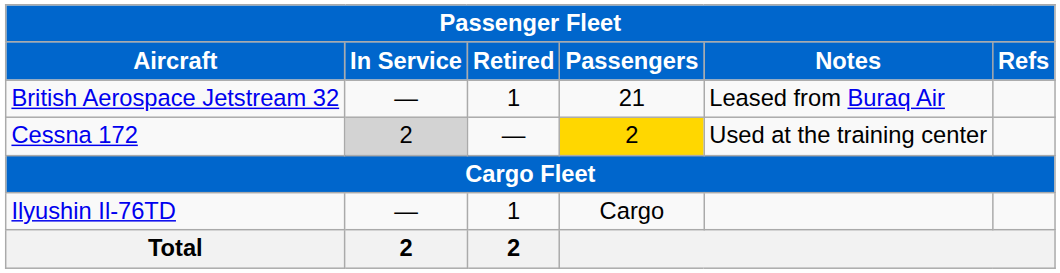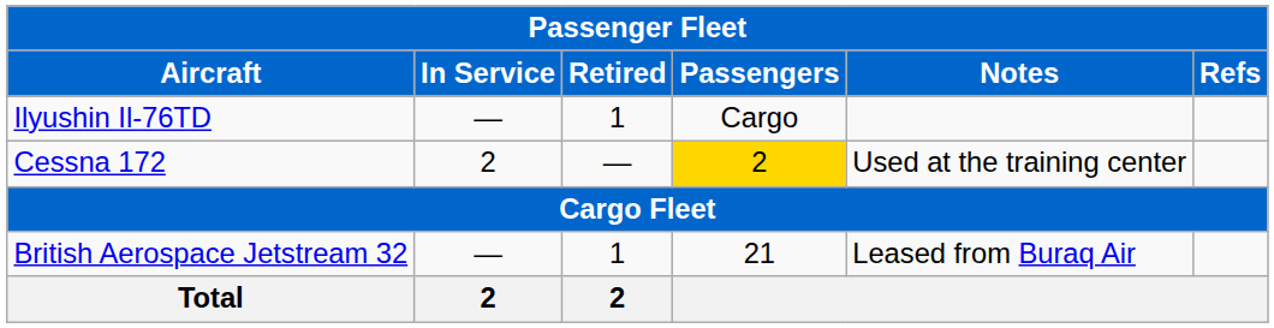rows swapped: British Aerospace Jetstream 32 <-> Ilyushin Il-76TD
Cessna 172 | In Service: lightgrey background -> no background
